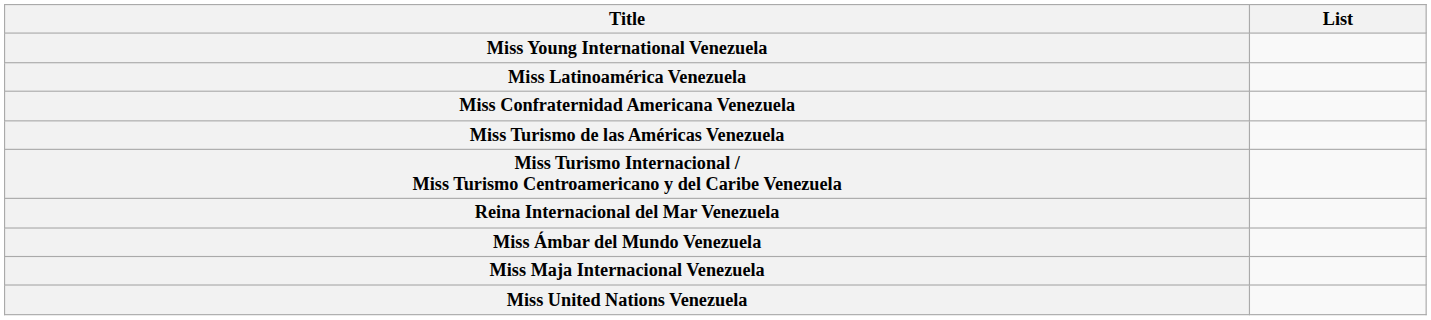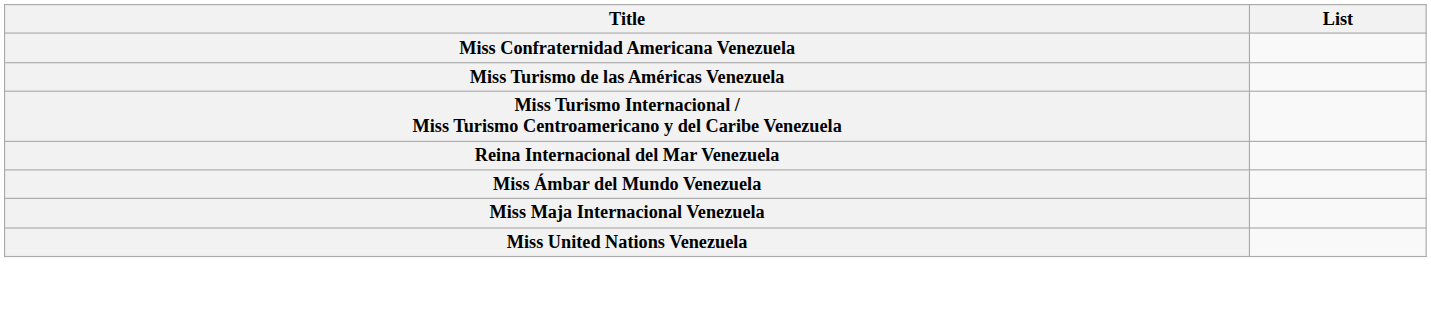- row: Miss Young International Venezuela
- row: Miss Latinoamérica Venezuela
